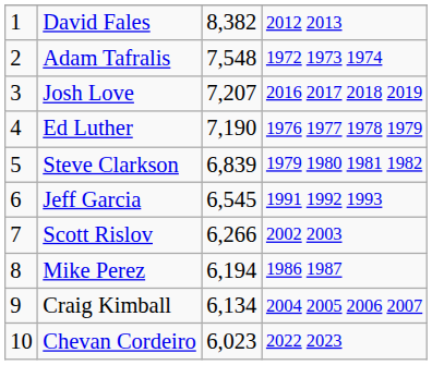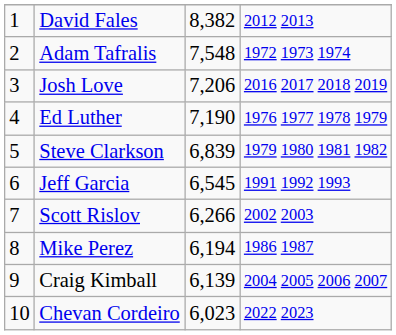Josh Love | column 3: 7,207 -> 7,206
Craig Kimball | column 3: 6,134 -> 6,139
